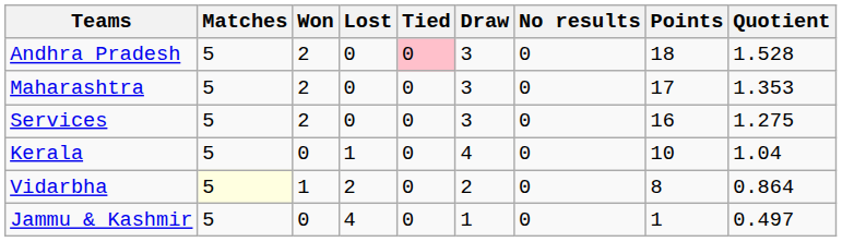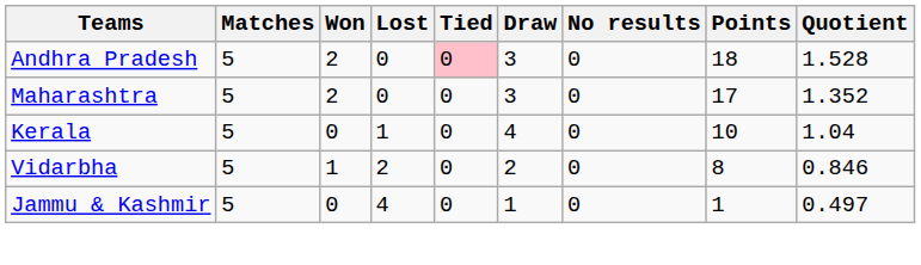Maharashtra | Quotient: 1.353 -> 1.352
- row: Services | 5 | 2 | 0 | 0 | 3 | 0 | 16 | 1.275
Vidarbha | Matches: lightyellow background -> no background
Vidarbha | Quotient: 0.864 -> 0.846
